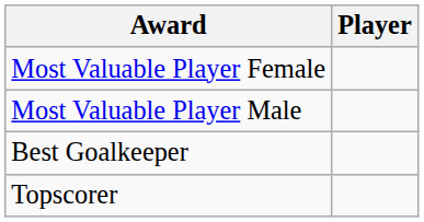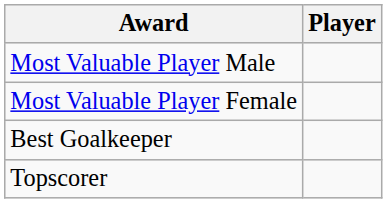rows swapped: Most Valuable Player Male <-> Most Valuable Player Female
